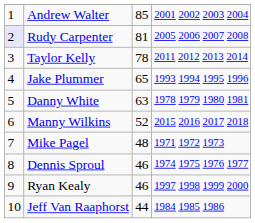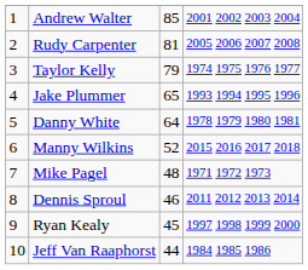Rudy Carpenter | column 1: lavender background -> no background
Taylor Kelly | column 3: 78 -> 79
Taylor Kelly | column 4: 2011 2012 2013 2014 -> 1974 1975 1976 1977
Danny White | column 3: 63 -> 64
Dennis Sproul | column 4: 1974 1975 1976 1977 -> 2011 2012 2013 2014
Ryan Kealy | column 3: 46 -> 45
